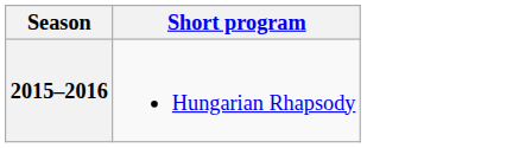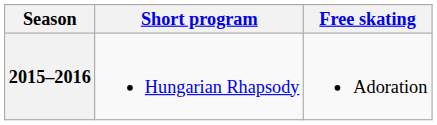+ column: Free skating | Adoration
